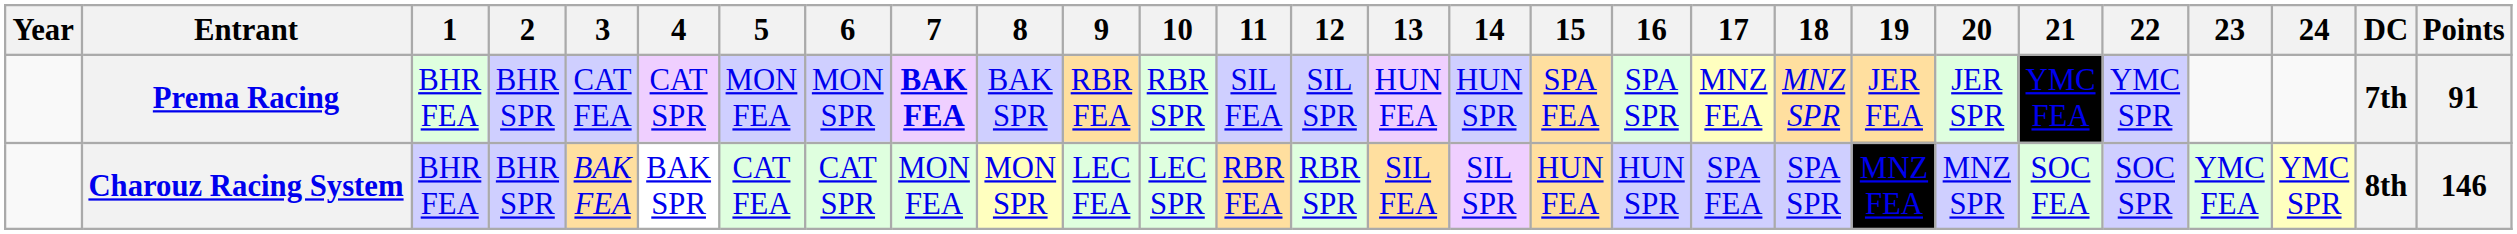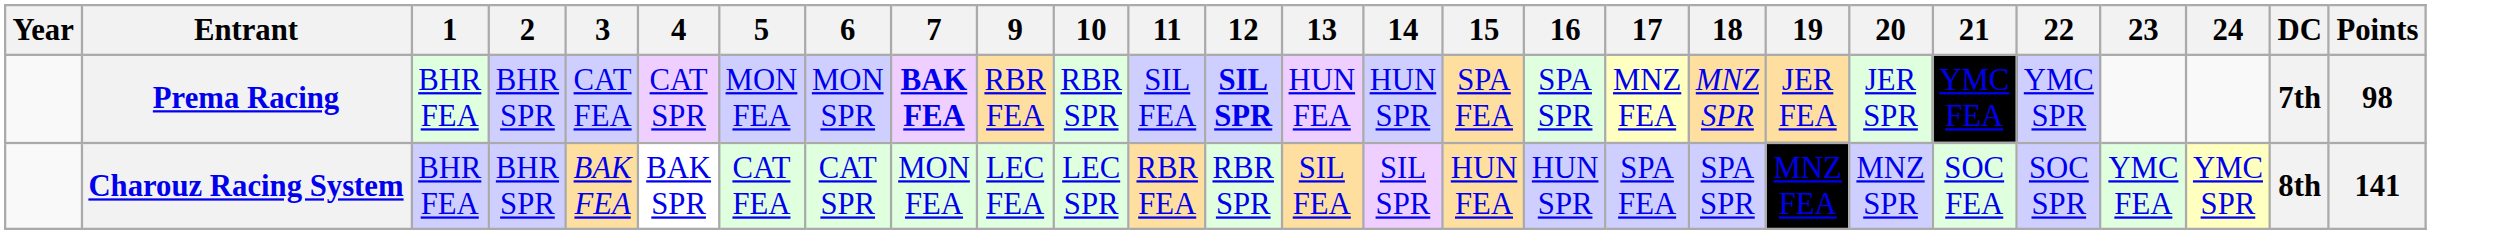- column: 8 | BAK SPR | MON SPR
Prema Racing | 12: normal -> bold
Prema Racing | Points: 91 -> 98
Charouz Racing System | Points: 146 -> 141
